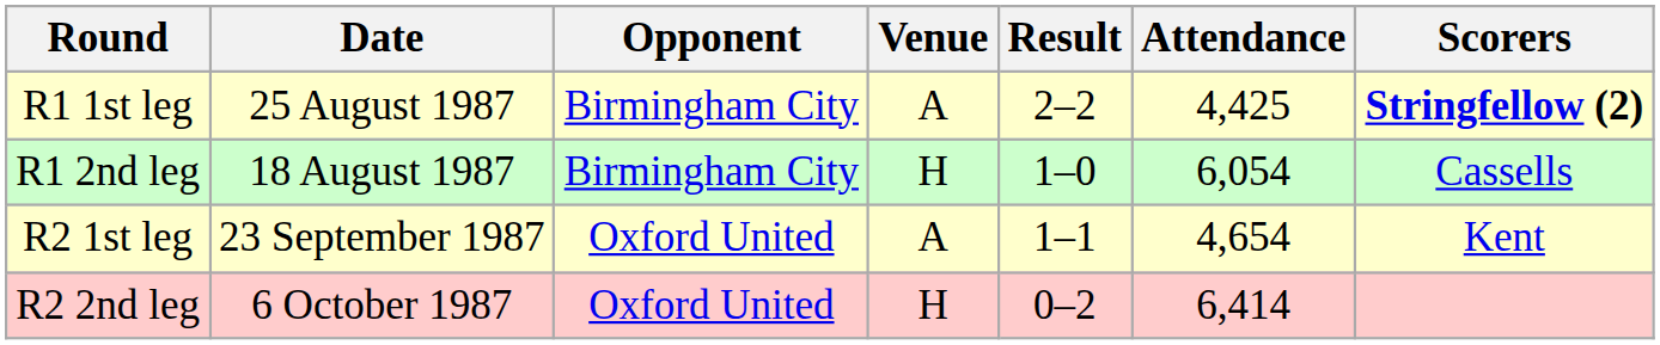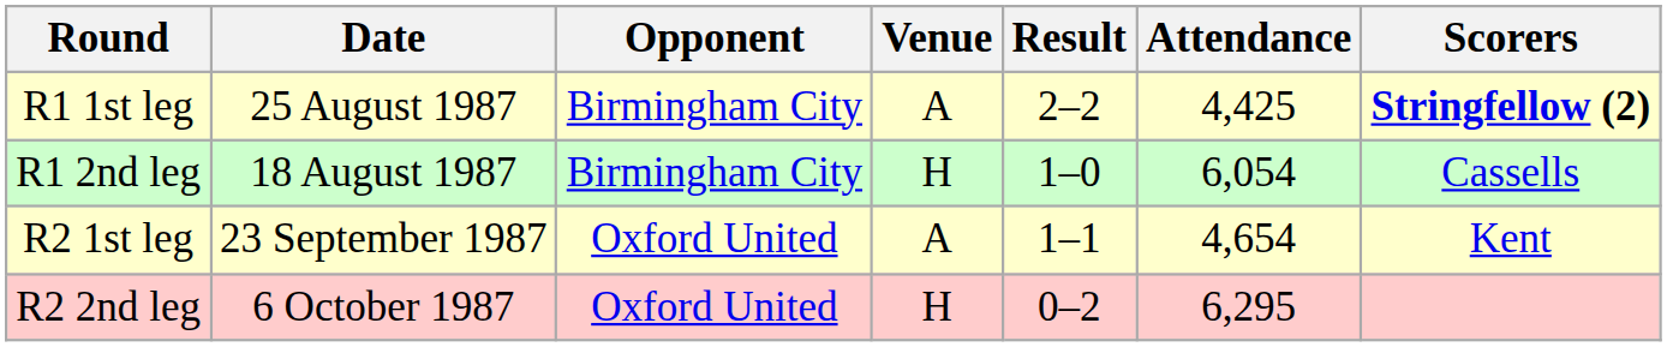R2 2nd leg | Attendance: 6,414 -> 6,295
